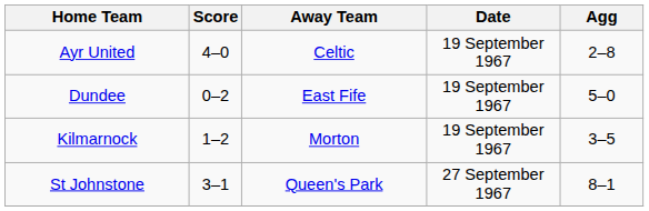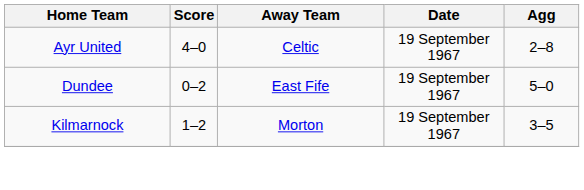- row: St Johnstone | 3–1 | Queen's Park | 27 September 1967 | 8–1
